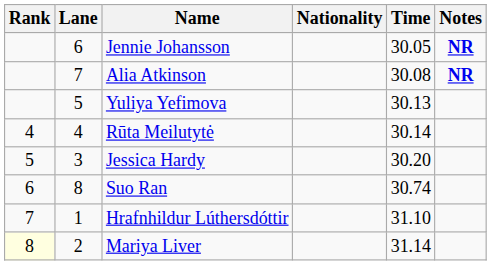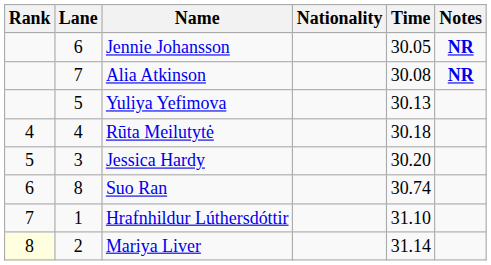Rūta Meilutytė | Time: 30.14 -> 30.18
